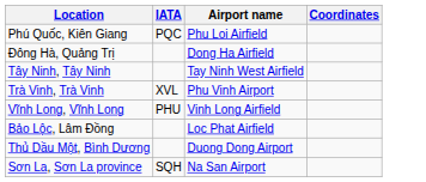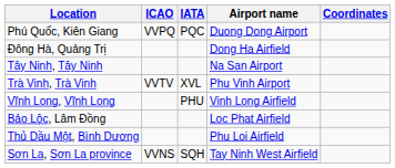+ column: ICAO | VVPQ | VVTV | VVNS
Phú Quốc, Kiên Giang | Airport name: Phu Loi Airfield -> Duong Dong Airport
Tây Ninh, Tây Ninh | Airport name: Tay Ninh West Airfield -> Na San Airport
Thủ Dầu Một, Bình Dương | Airport name: Duong Dong Airport -> Phu Loi Airfield
Sơn La, Sơn La province | Airport name: Na San Airport -> Tay Ninh West Airfield
